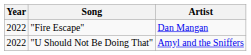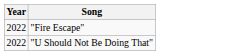- column: Artist | Dan Mangan | Amyl and the Sniffers
